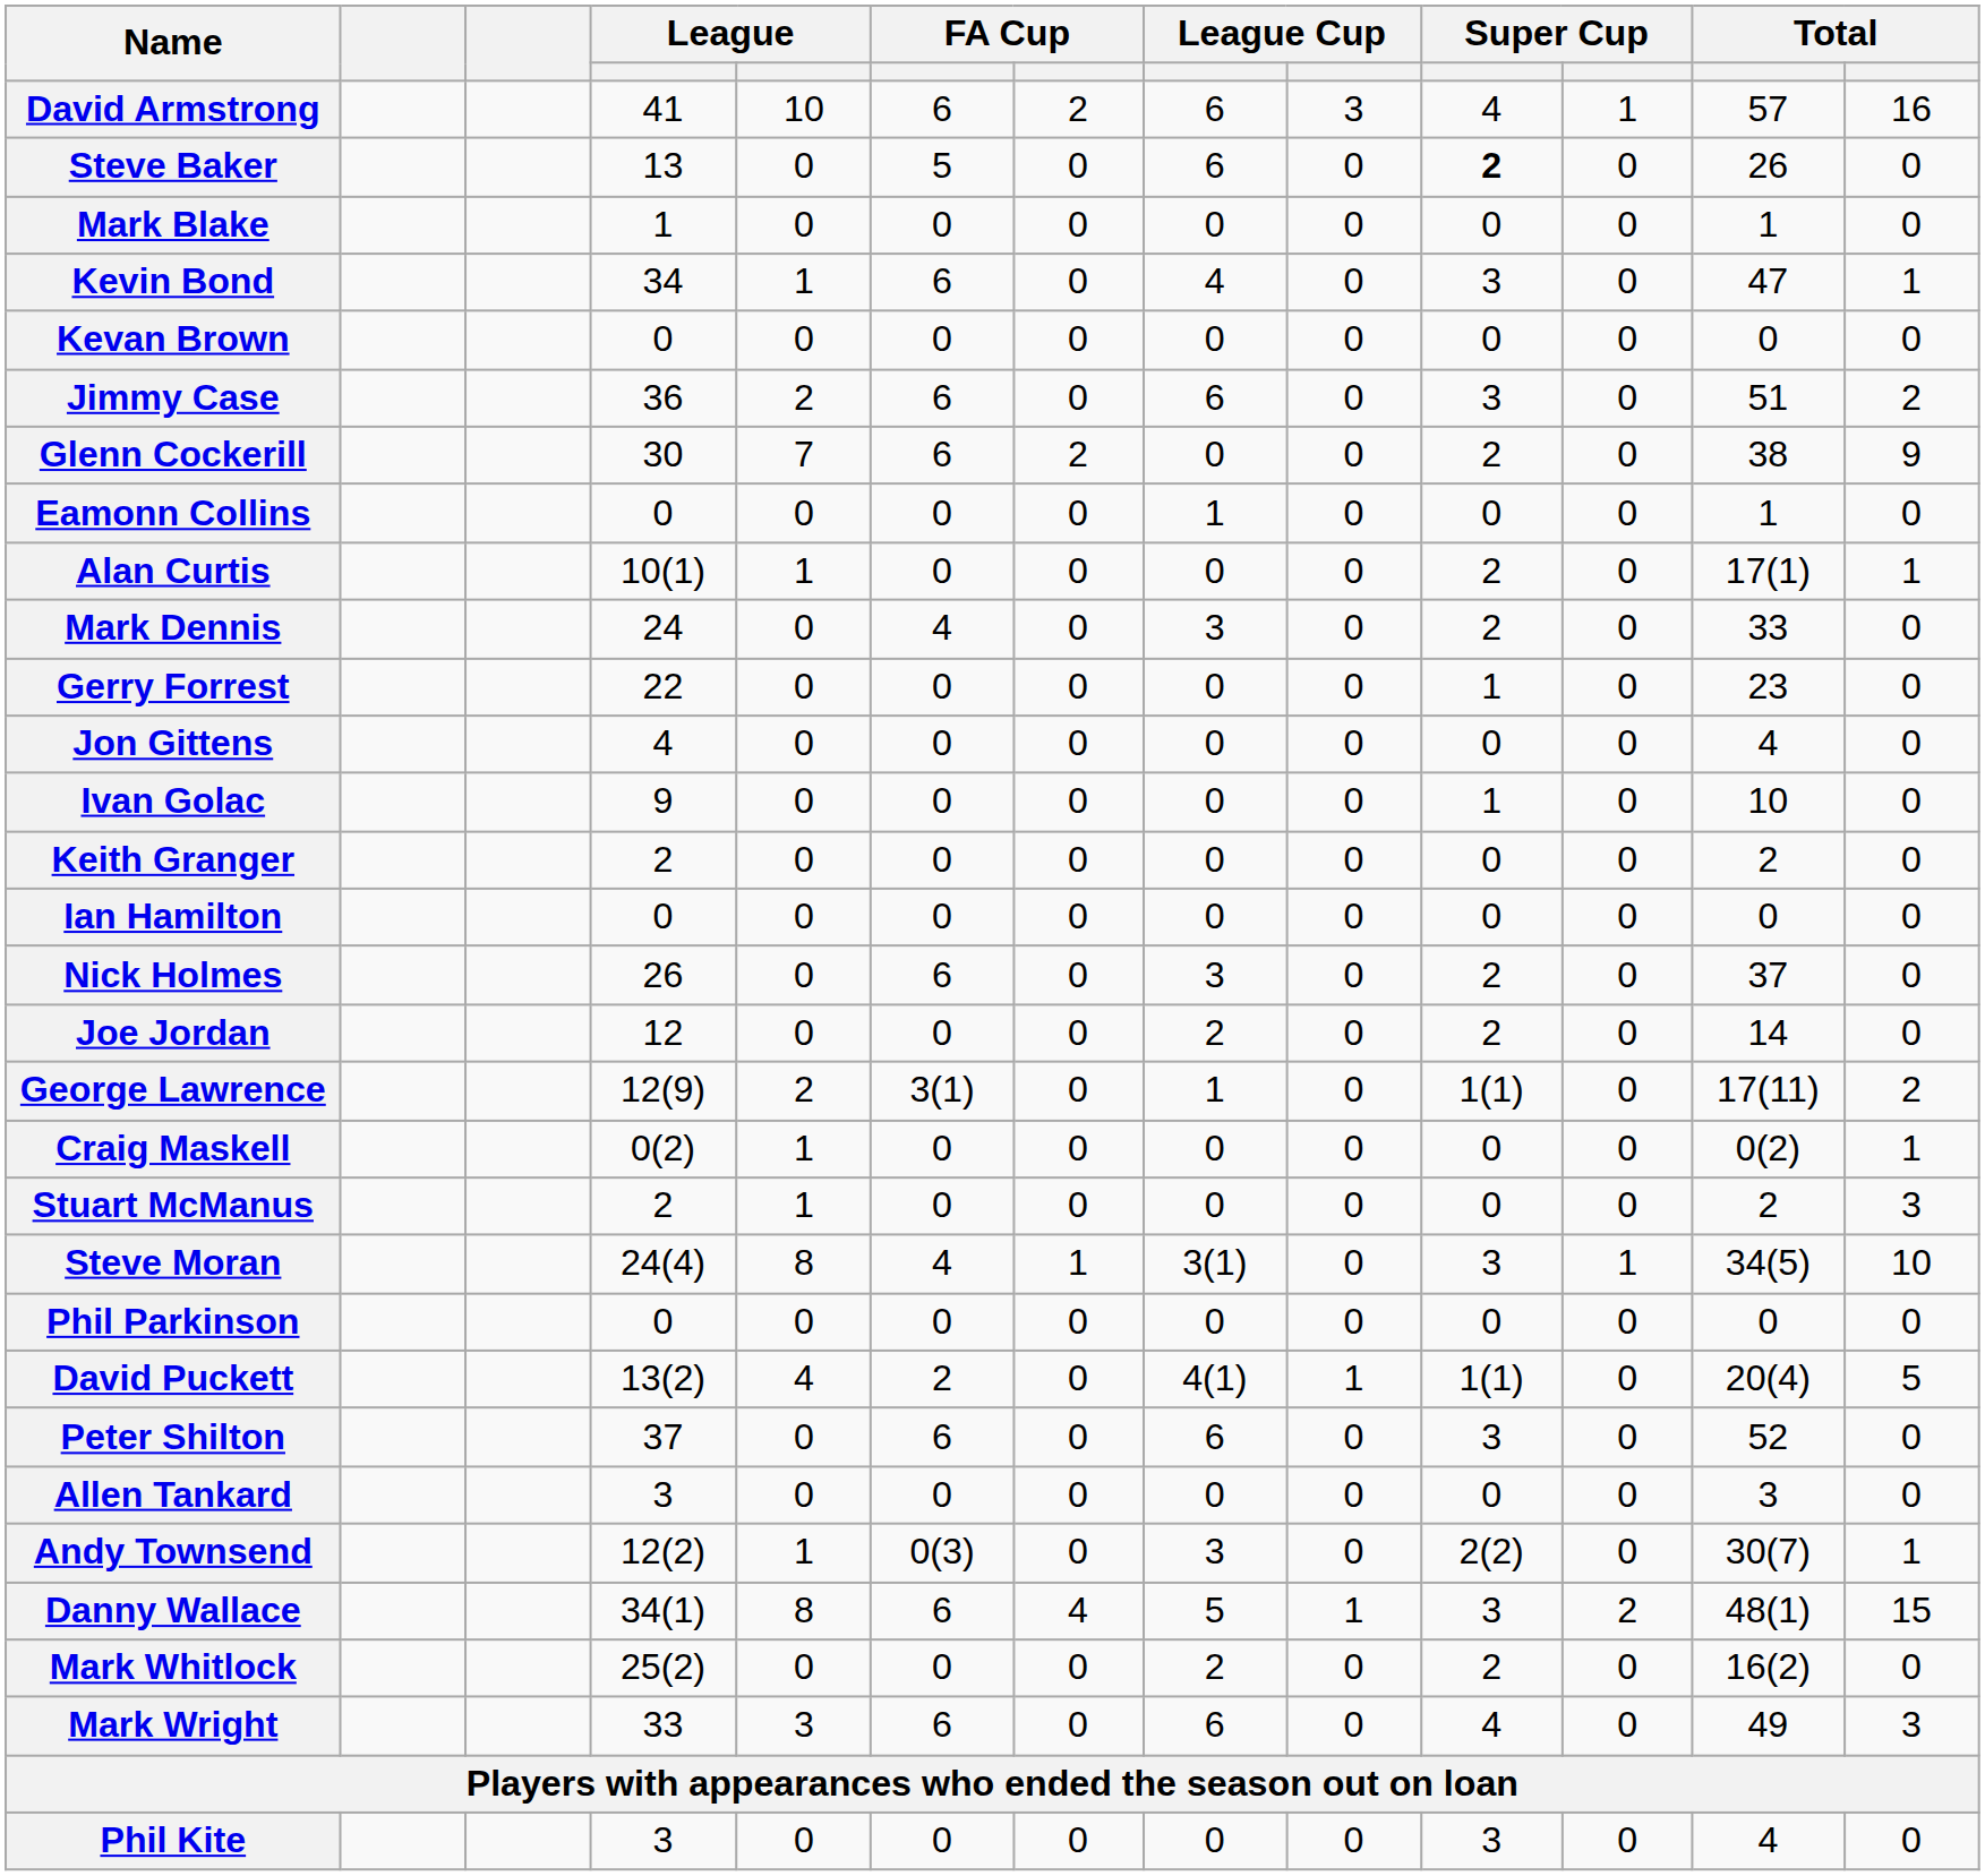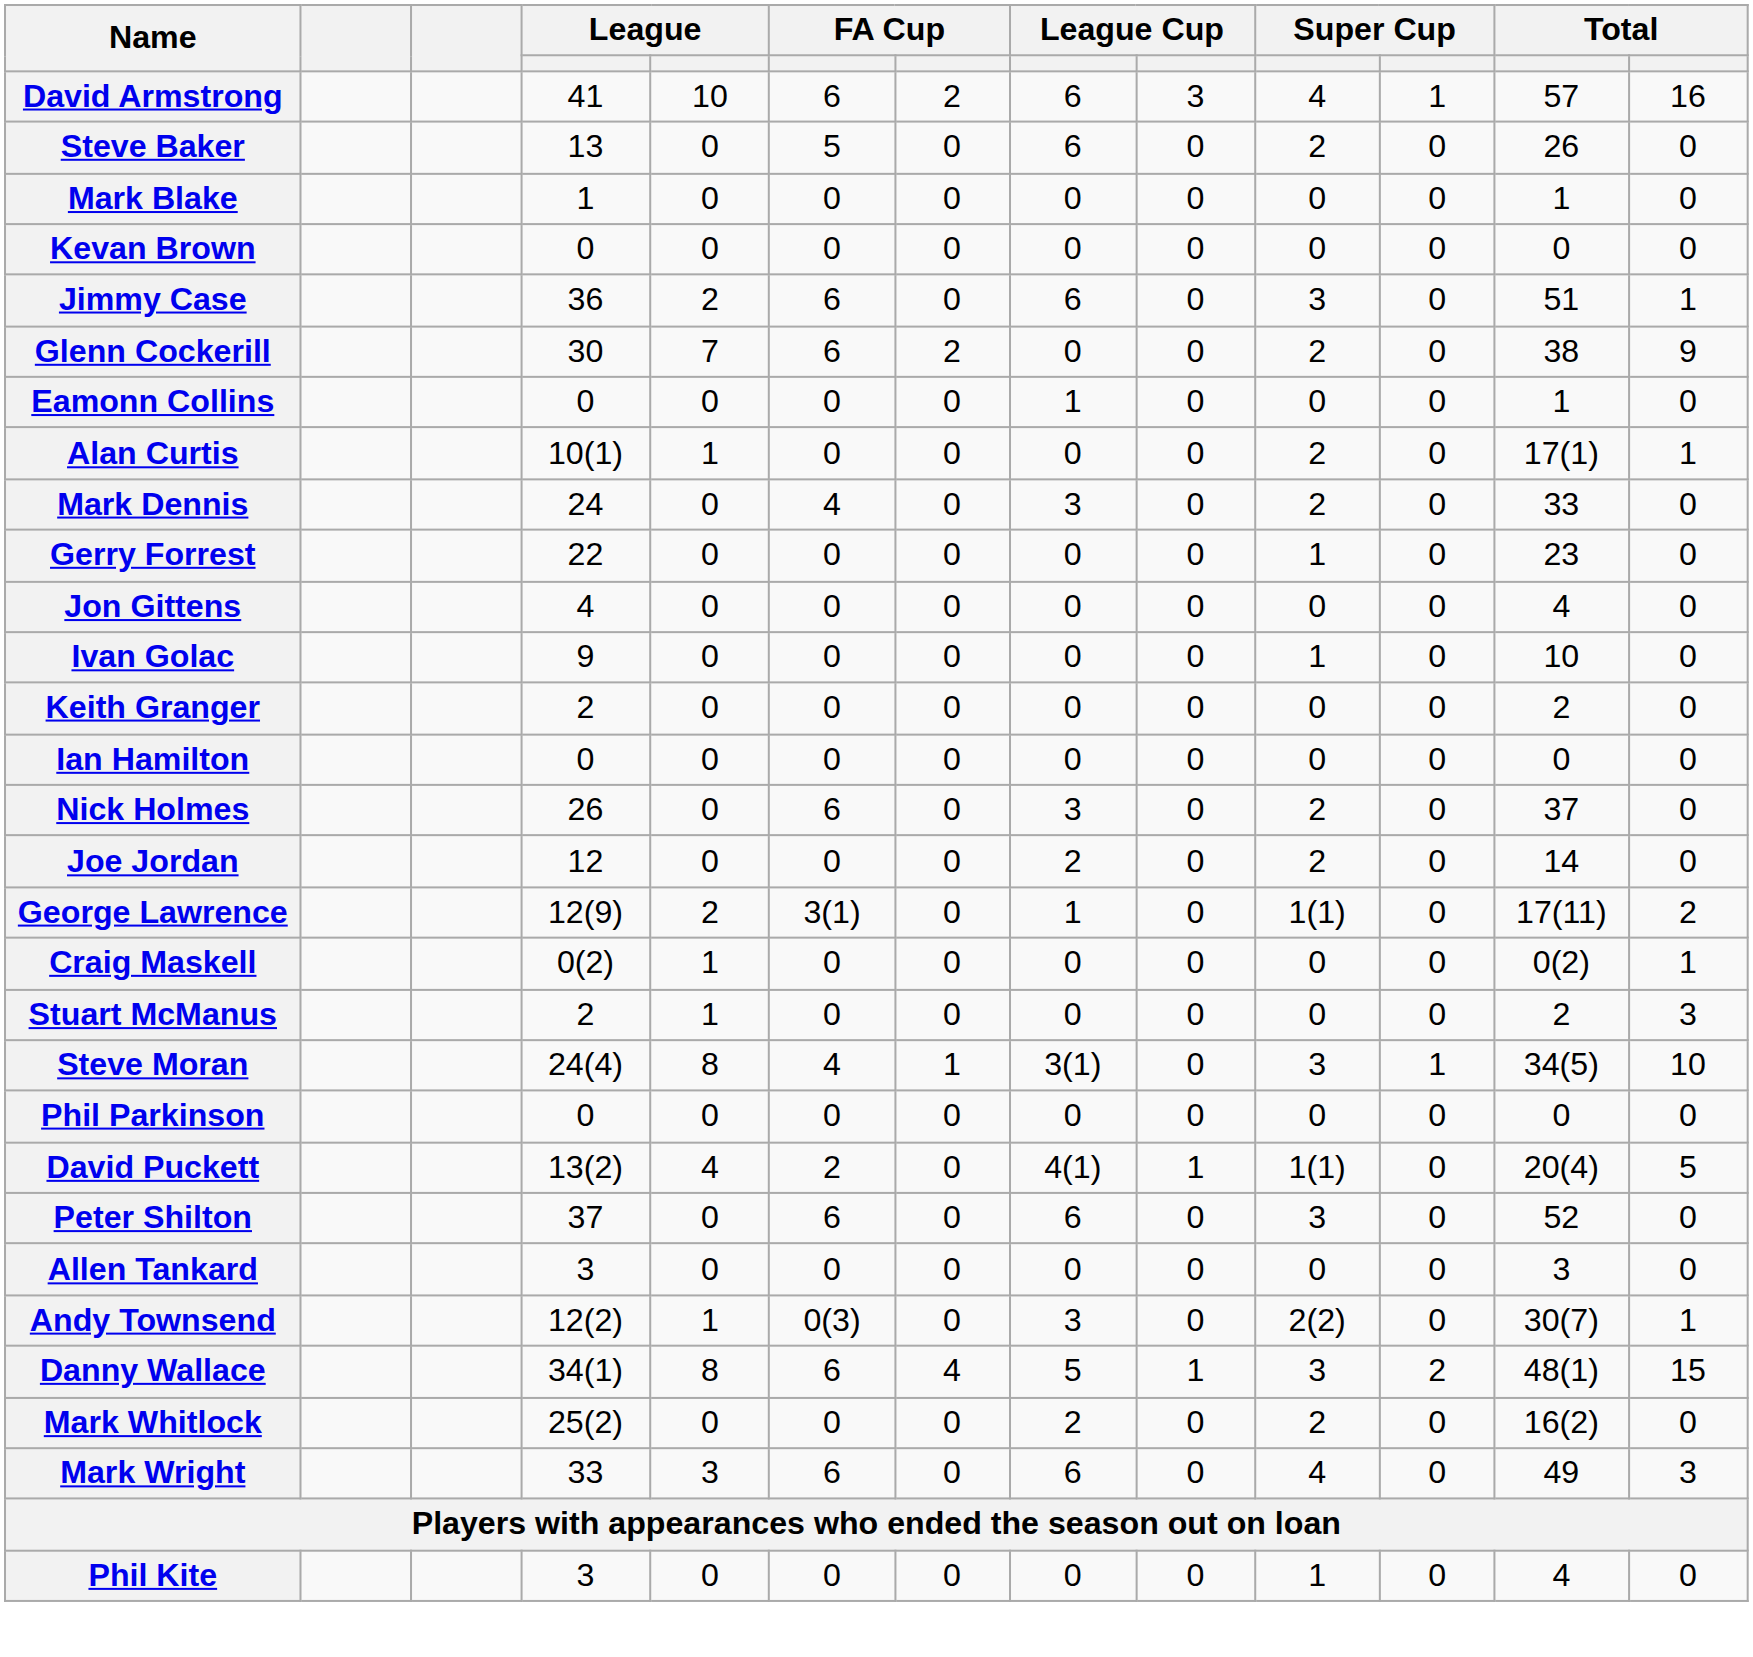Steve Baker | column 10: bold -> normal
- row: Kevin Bond | 34 | 1 | 6 | 0 | 4 | 0 | 3 | 0 | 47 | 1
Jimmy Case | column 13: 2 -> 1
Phil Kite | column 10: 3 -> 1
